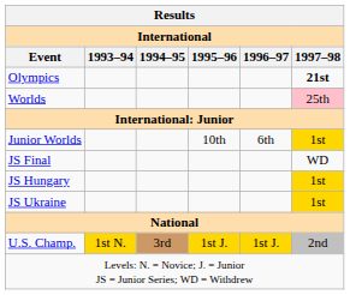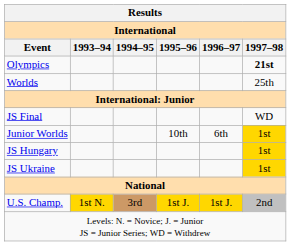Worlds | 1997–98: pink background -> no background
rows swapped: Junior Worlds <-> JS Final
